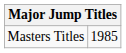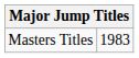Masters Titles | column 2: 1985 -> 1983
